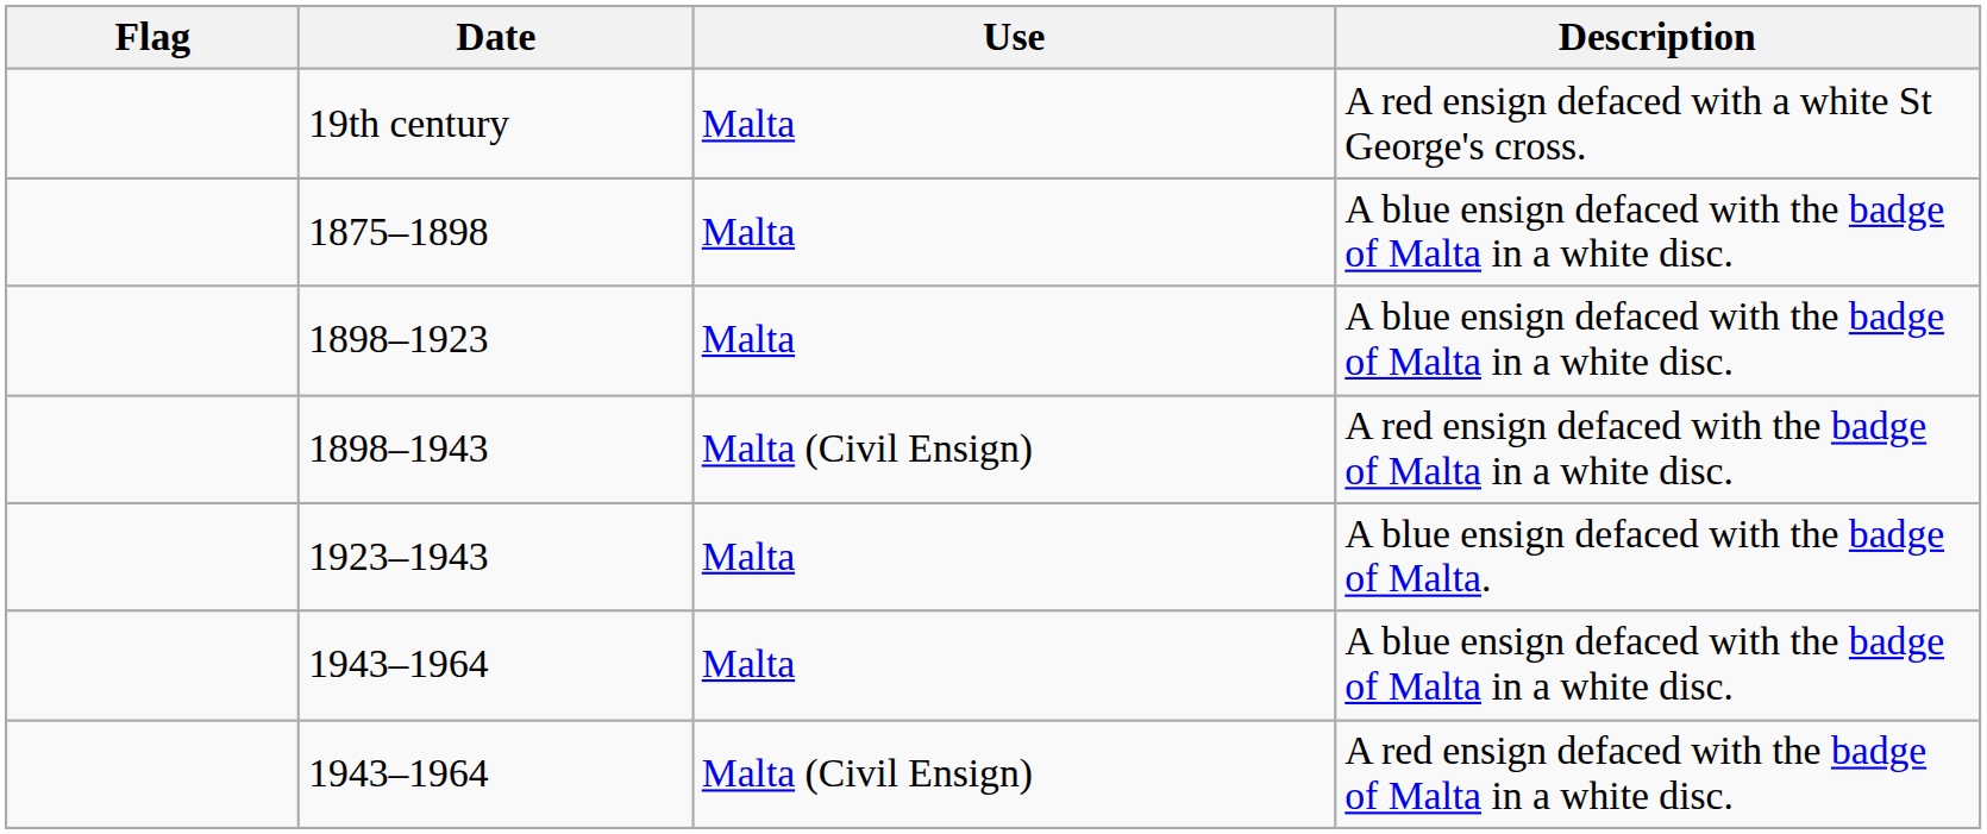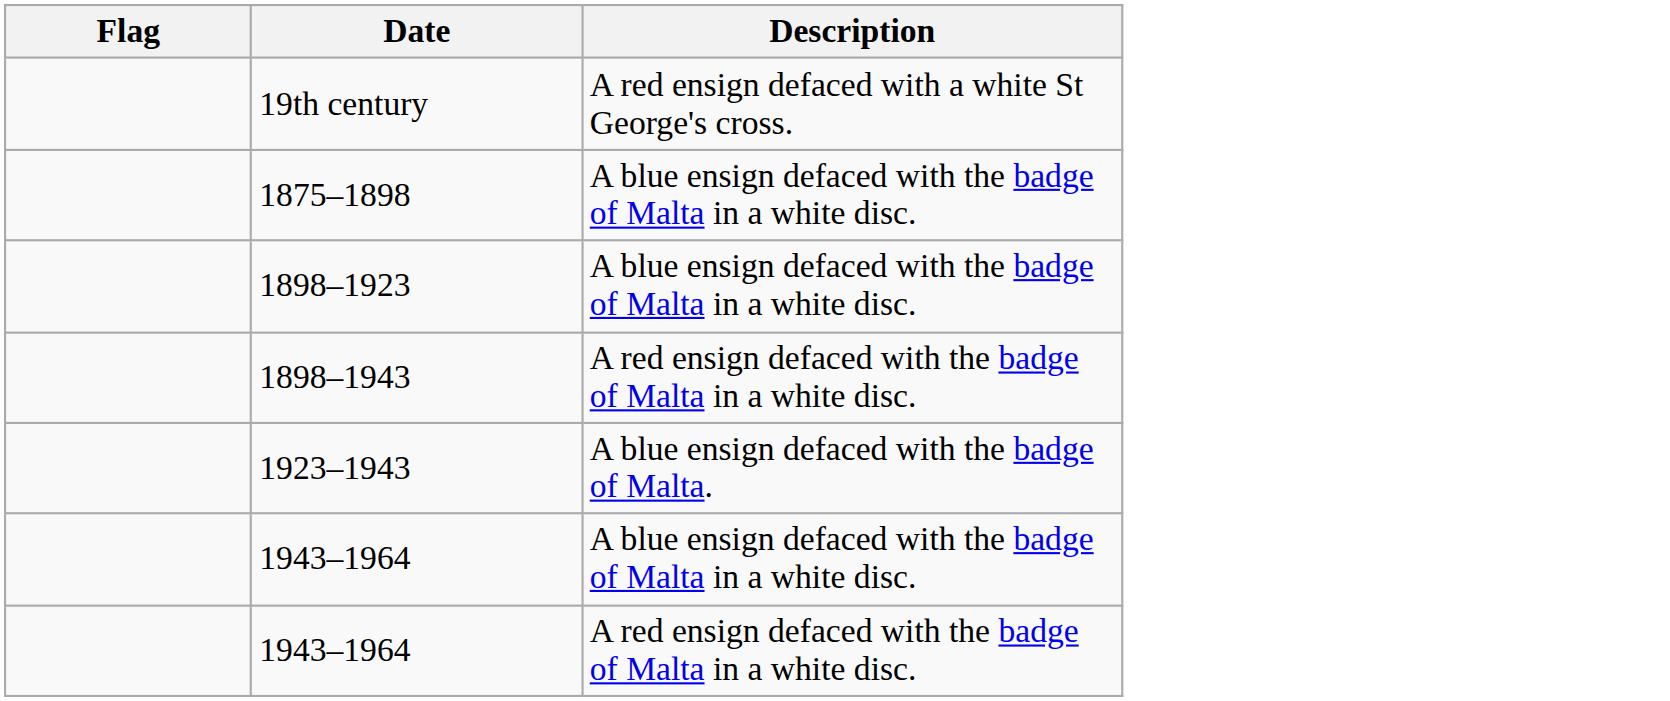- column: Use | Malta | Malta | Malta | Malta (Civil Ensign) | Malta | Malta | Malta (Civil Ensign)
